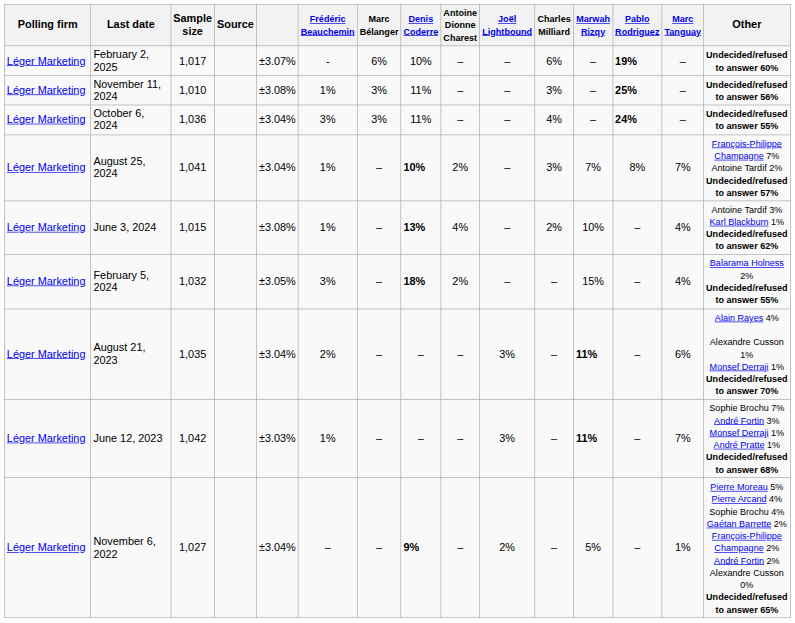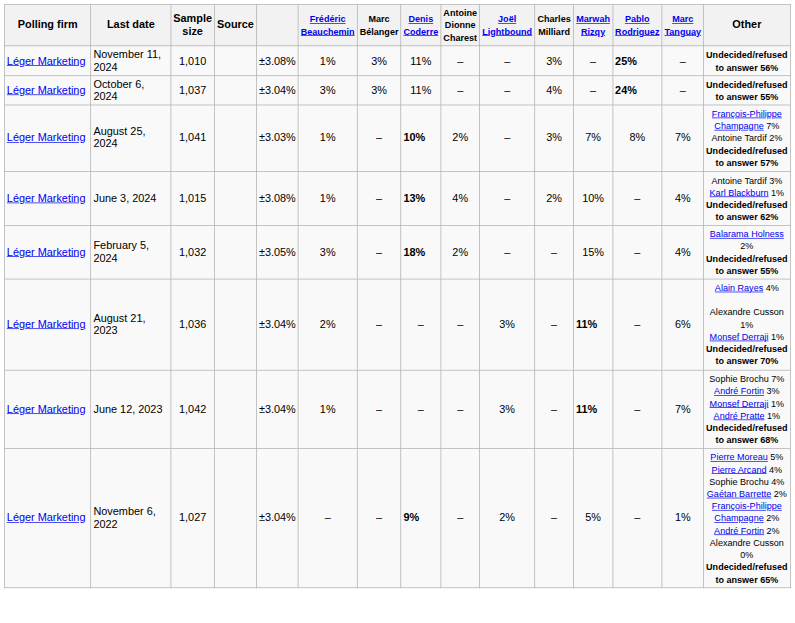- row: Léger Marketing | February 2, 2025 | 1,017 | ±3.07% | - | 6% | 10% | – | – | 6% | – | 19% | – | Undecided/refused to answer 60%
October 6, 2024 | Sample size: 1,036 -> 1,037
August 25, 2024 | column 5: ±3.04% -> ±3.03%
August 21, 2023 | Sample size: 1,035 -> 1,036
June 12, 2023 | column 5: ±3.03% -> ±3.04%
